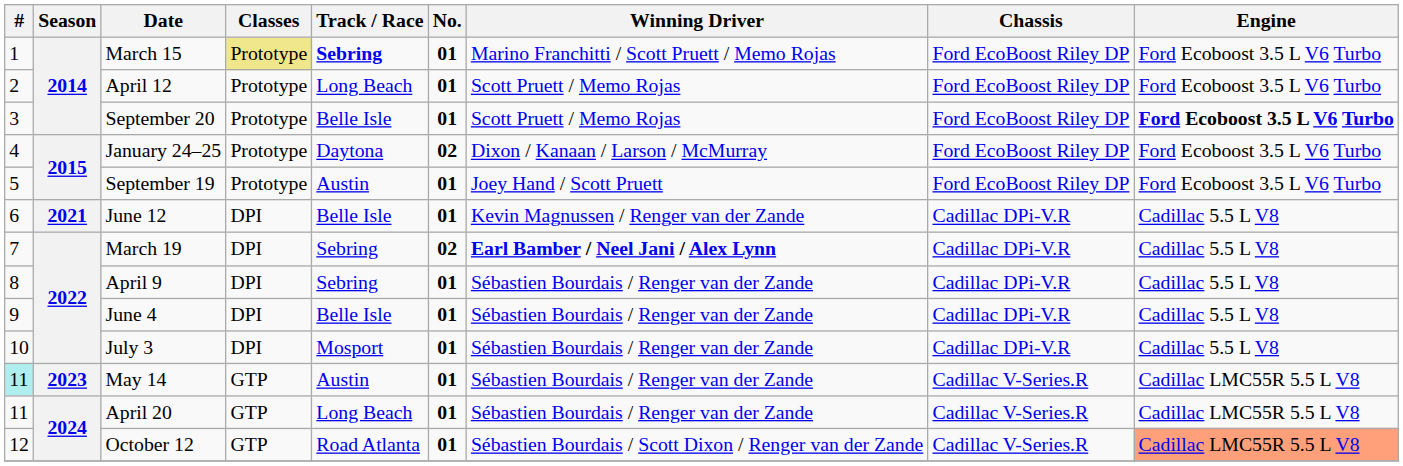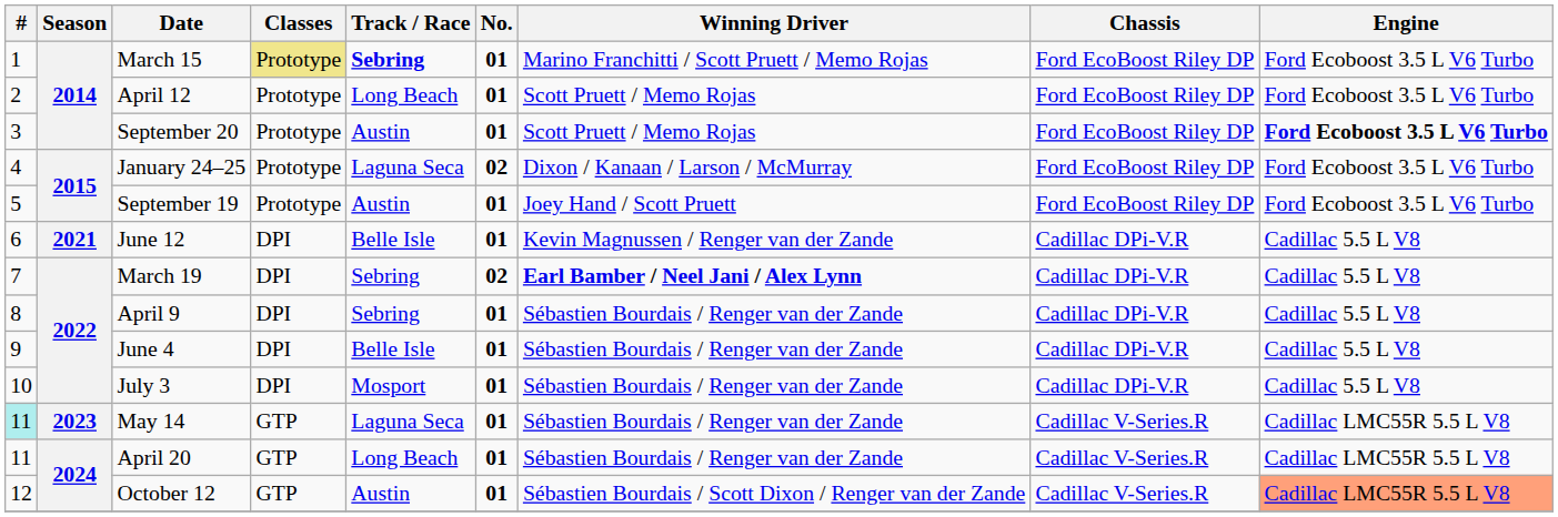September 20 | Track / Race: Belle Isle -> Austin
January 24–25 | Track / Race: Daytona -> Laguna Seca
May 14 | Track / Race: Austin -> Laguna Seca
October 12 | Track / Race: Road Atlanta -> Austin
